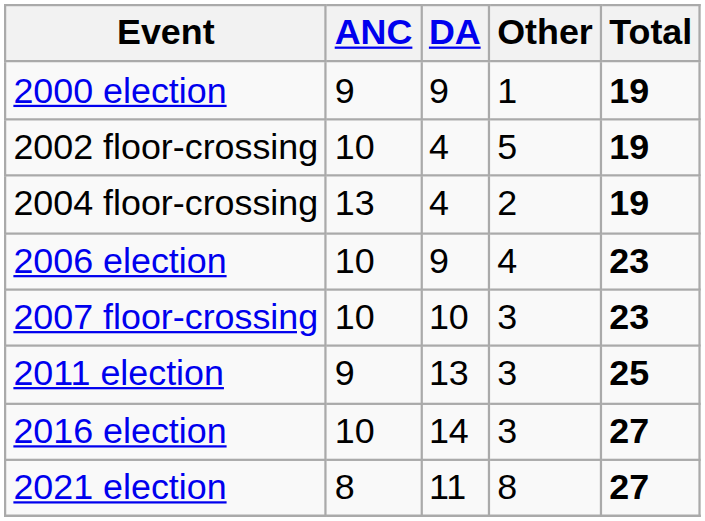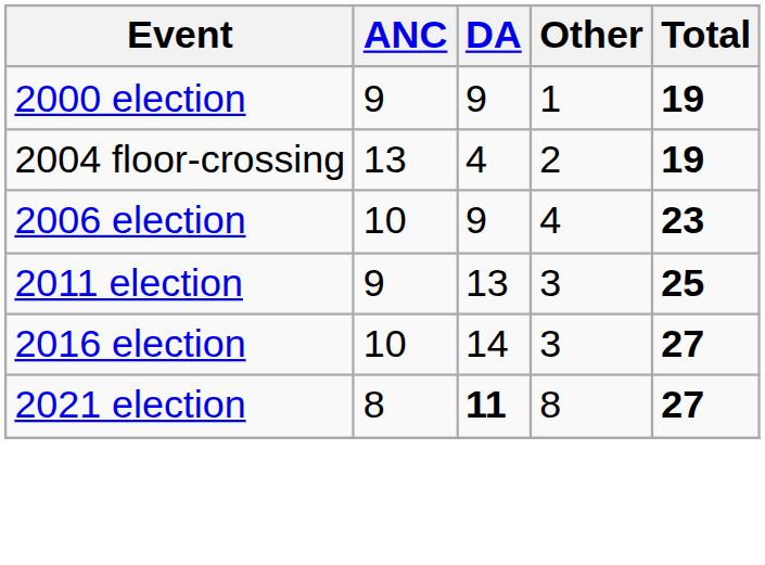- row: 2002 floor-crossing | 10 | 4 | 5 | 19
- row: 2007 floor-crossing | 10 | 10 | 3 | 23
2021 election | DA: normal -> bold
